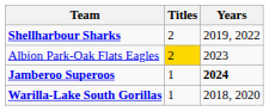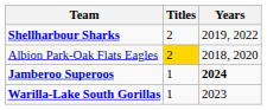Albion Park-Oak Flats Eagles | Years: 2023 -> 2018, 2020
Warilla-Lake South Gorillas | Years: 2018, 2020 -> 2023
